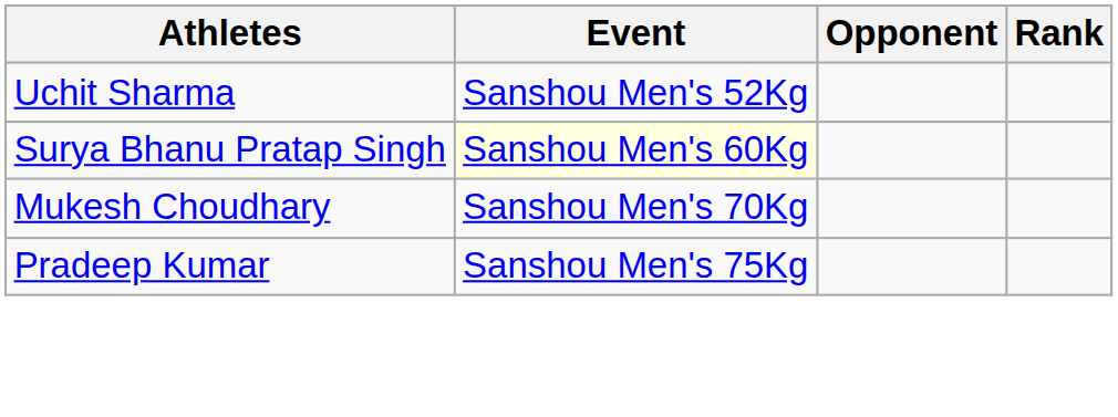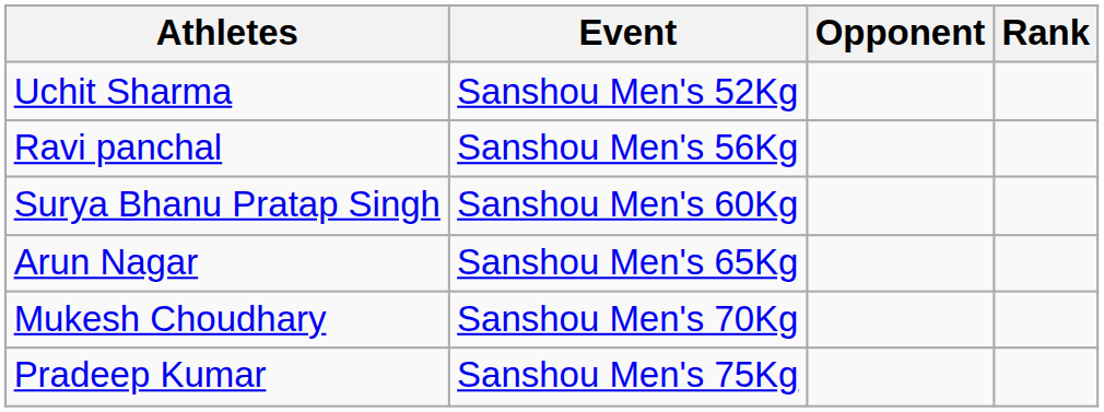+ row: Ravi panchal | Sanshou Men's 56Kg
Surya Bhanu Pratap Singh | Event: lightyellow background -> no background
+ row: Arun Nagar | Sanshou Men's 65Kg
